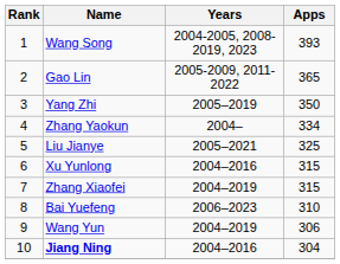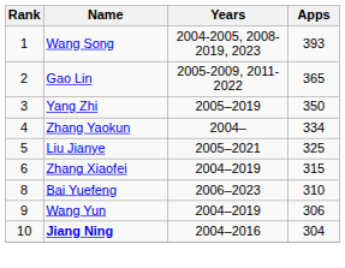- row: 6 | Xu Yunlong | 2004–2016 | 315
Zhang Xiaofei | Rank: 7 -> 6
